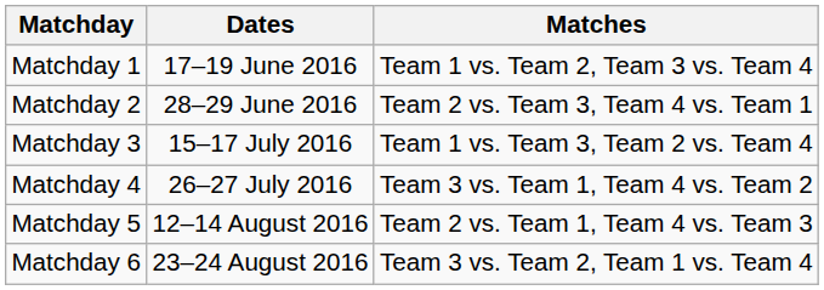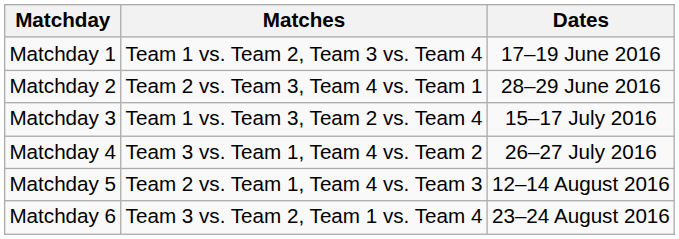columns swapped: Dates <-> Matches
